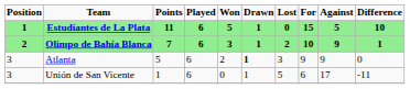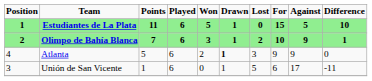Atlanta | Position / 1 / 2: 3 -> 4
